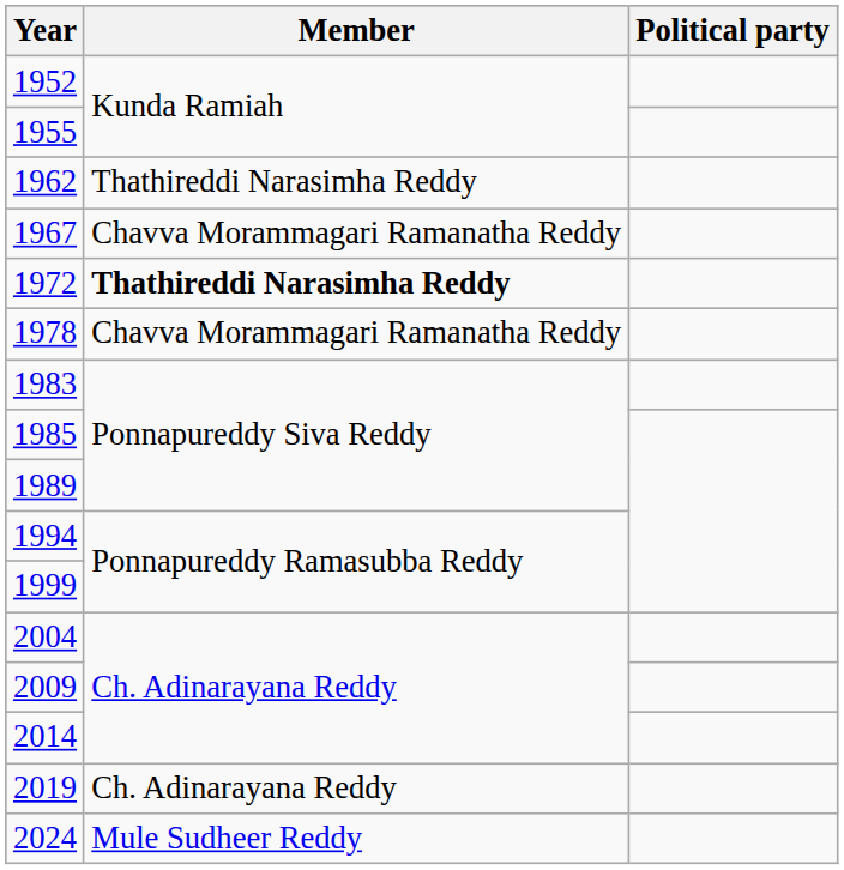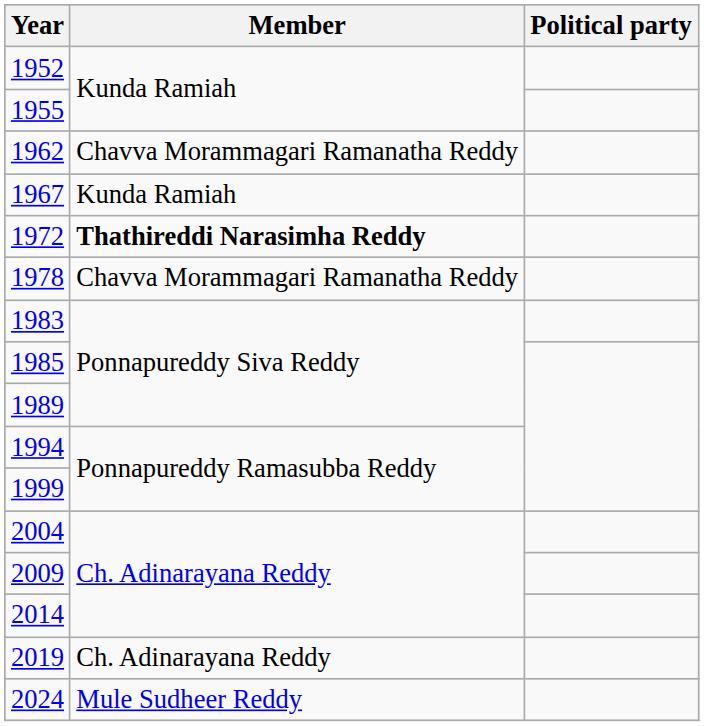1962 | Member: Thathireddi Narasimha Reddy -> Chavva Morammagari Ramanatha Reddy
1967 | Member: Chavva Morammagari Ramanatha Reddy -> Kunda Ramiah
